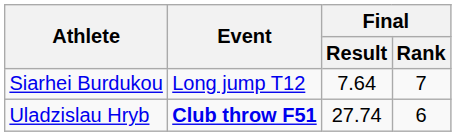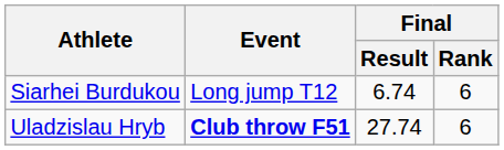Siarhei Burdukou | Final / Result: 7.64 -> 6.74
Siarhei Burdukou | Final / Rank: 7 -> 6
